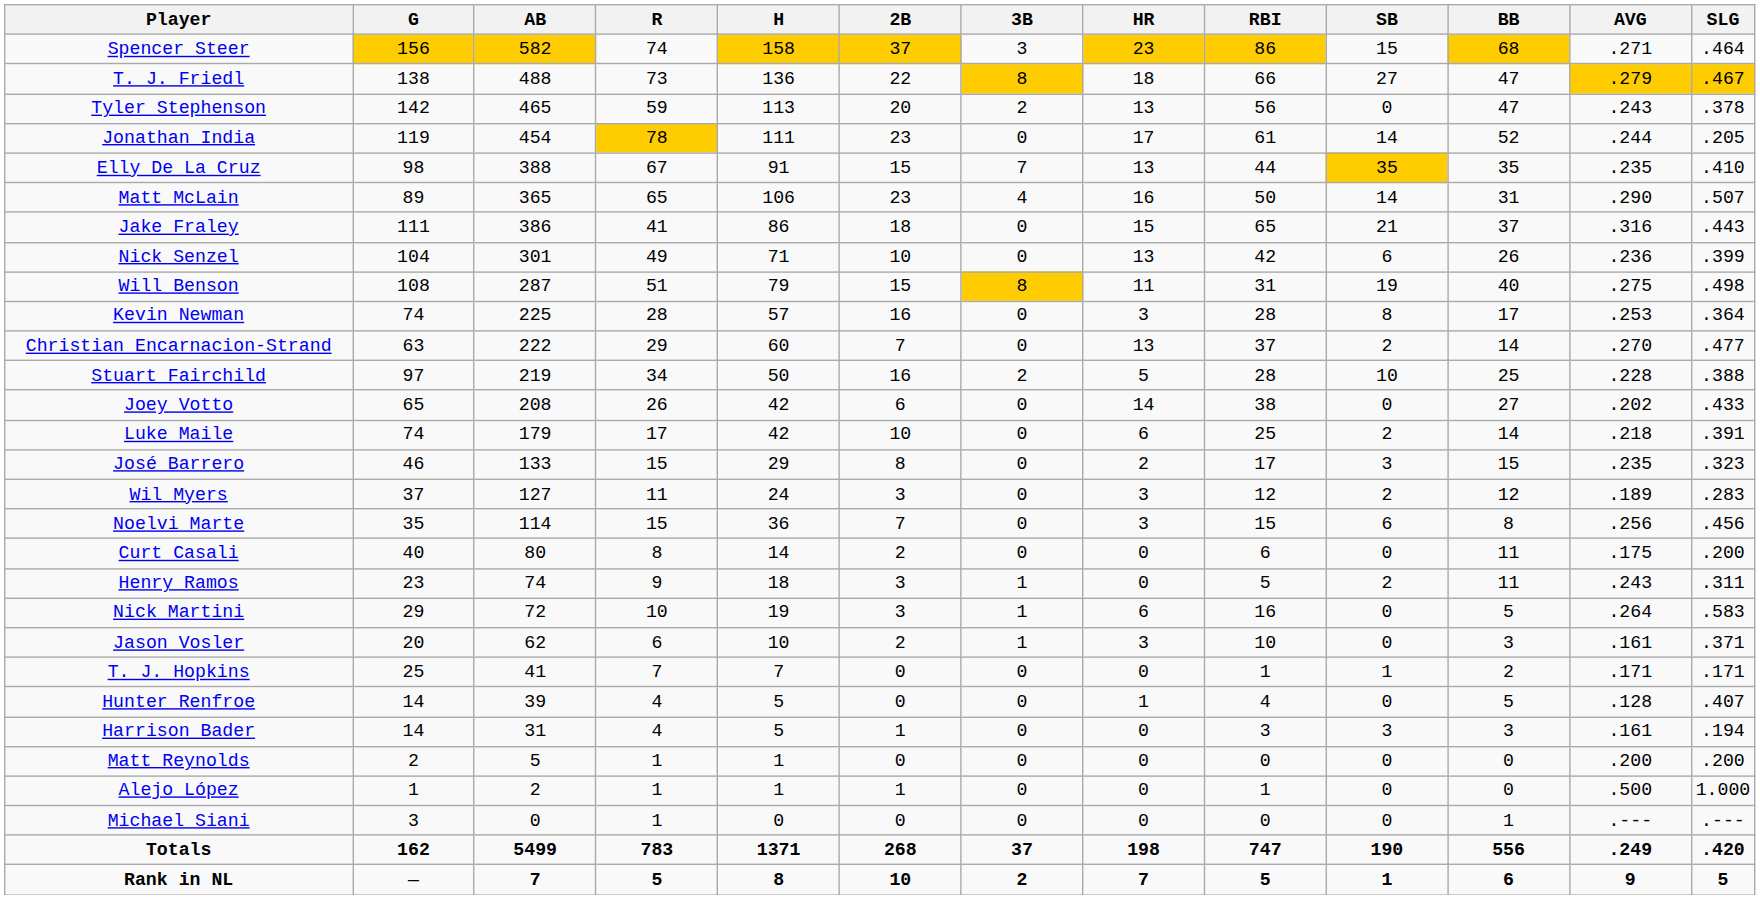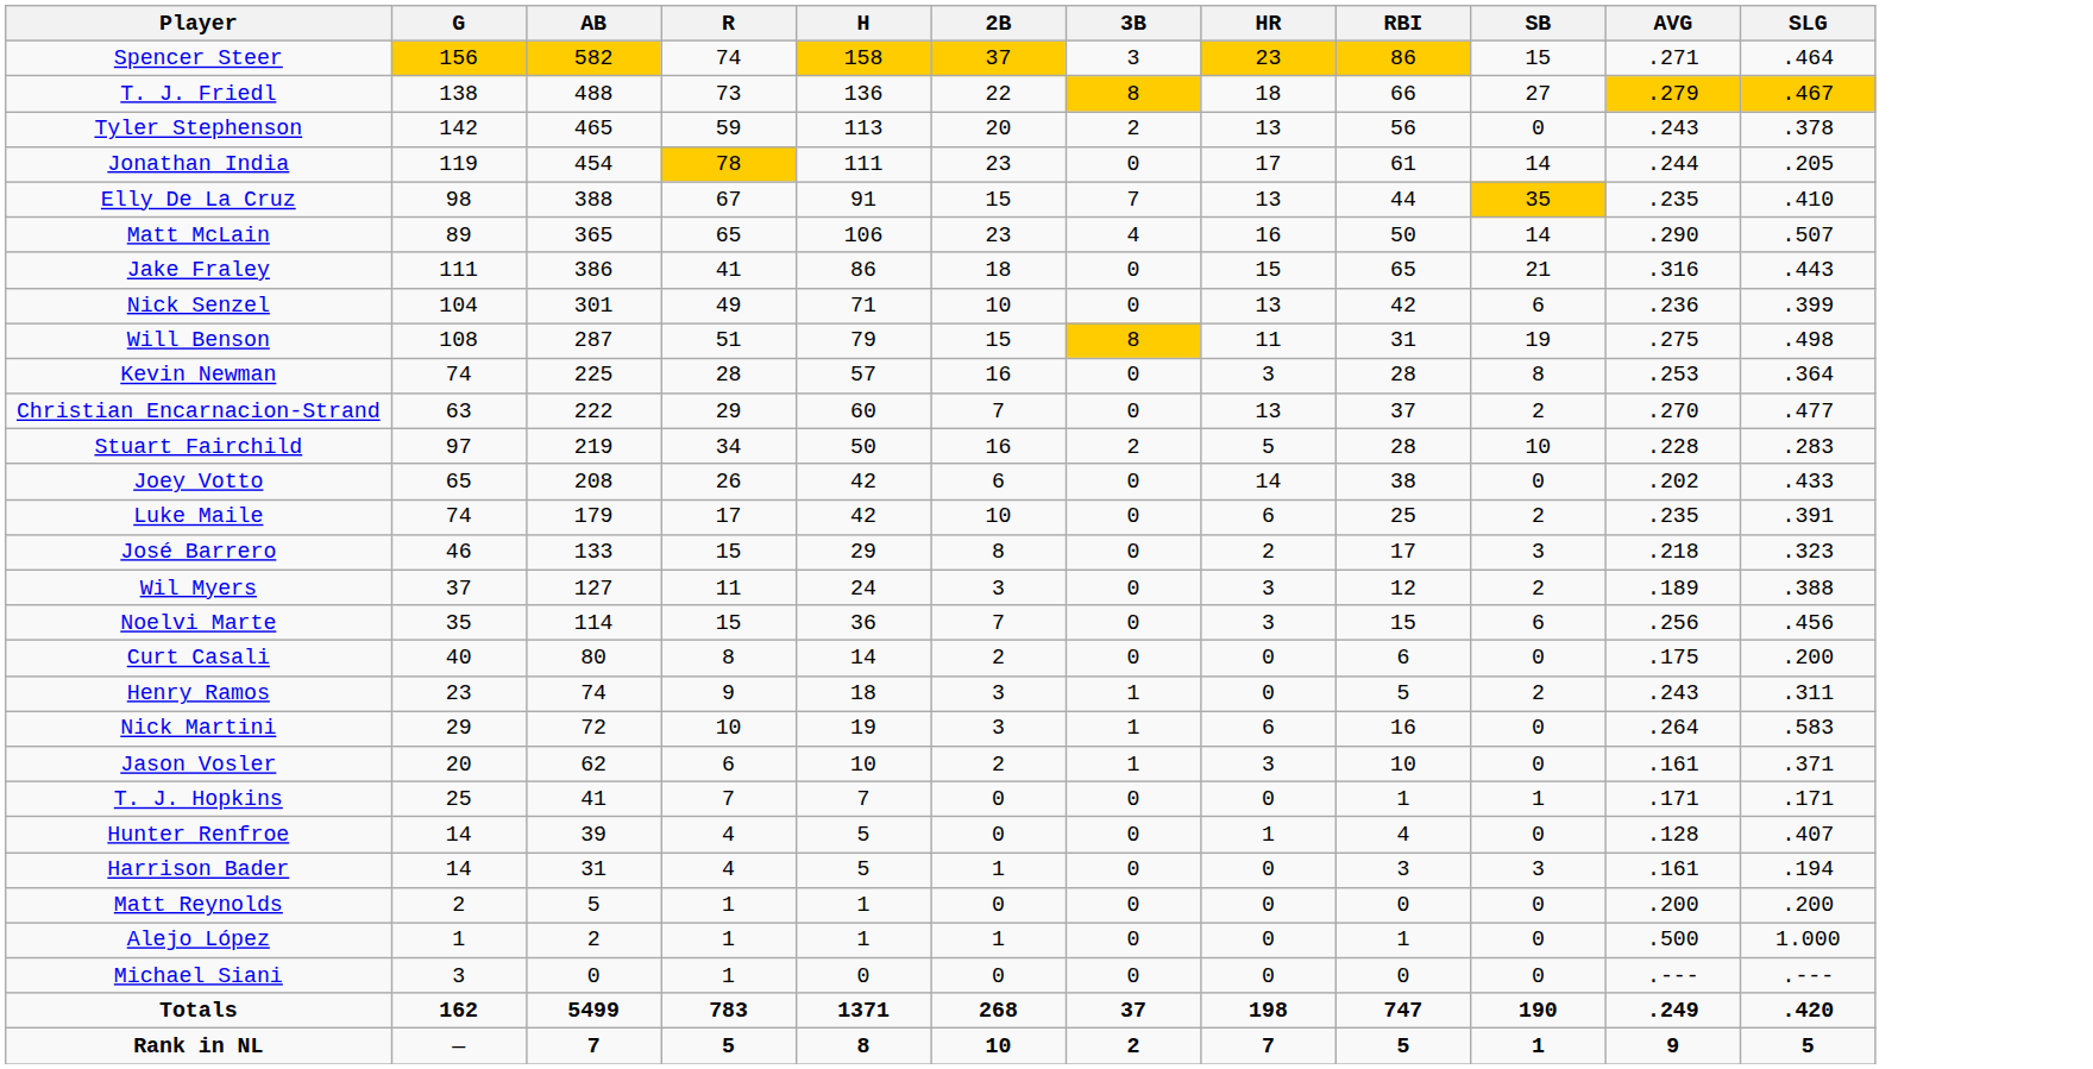- column: BB | 68 | 47 | 47 | 52 | 35 | 31 | 37 | 26 | 40 | 17 | 14 | 25 | 27 | 14 | 15 | 12 | 8 | 11 | 11 | 5 | 3 | 2 | 5 | 3 | 0 | 0 | 1 | 556 | 6
Stuart Fairchild | SLG: .388 -> .283
Luke Maile | AVG: .218 -> .235
José Barrero | AVG: .235 -> .218
Wil Myers | SLG: .283 -> .388
